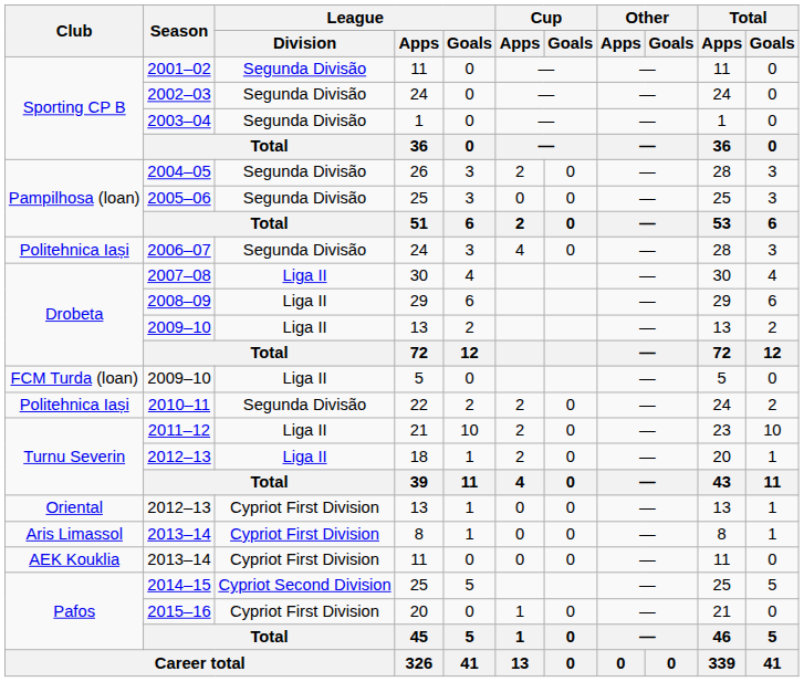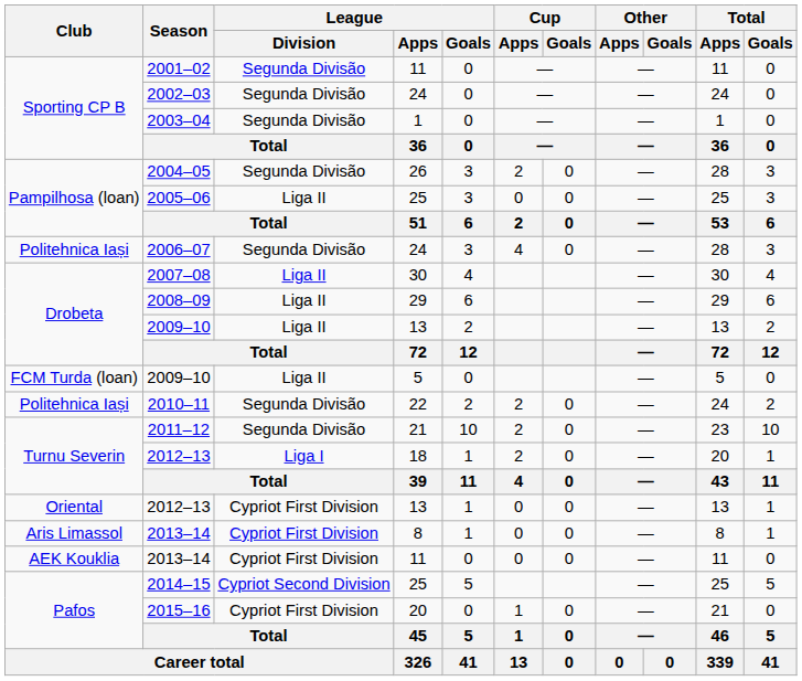2005–06 | League / Division: Segunda Divisão -> Liga II
2011–12 | League / Division: Liga II -> Segunda Divisão
2012–13 / 18 | League / Division: Liga II -> Liga I
